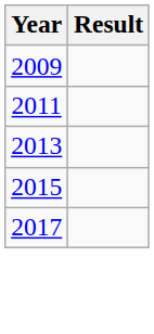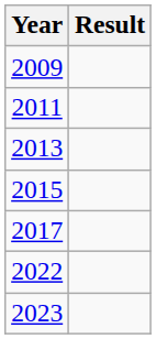+ row: 2022
+ row: 2023
